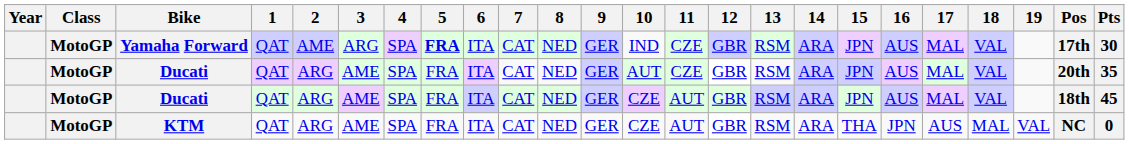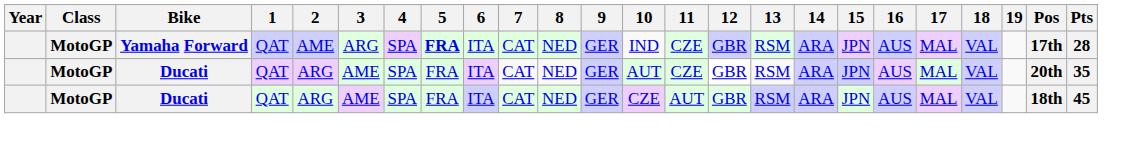Yamaha Forward | Pts: 30 -> 28
- row: MotoGP | KTM | QAT | ARG | AME | SPA | FRA | ITA | CAT | NED | GER | CZE | AUT | GBR | RSM | ARA | THA | JPN | AUS | MAL | VAL | NC | 0
